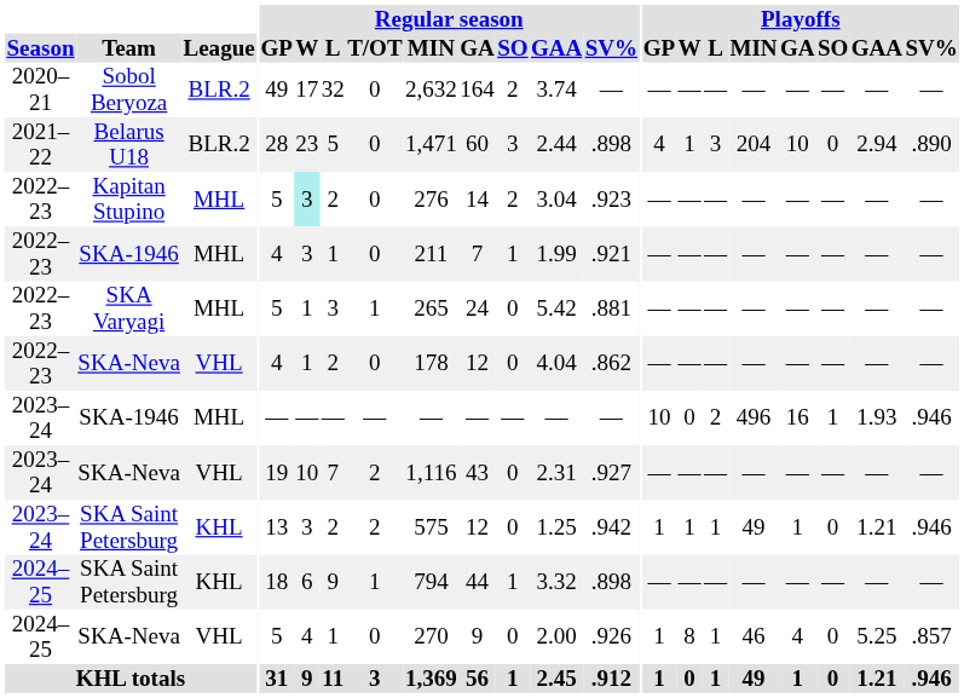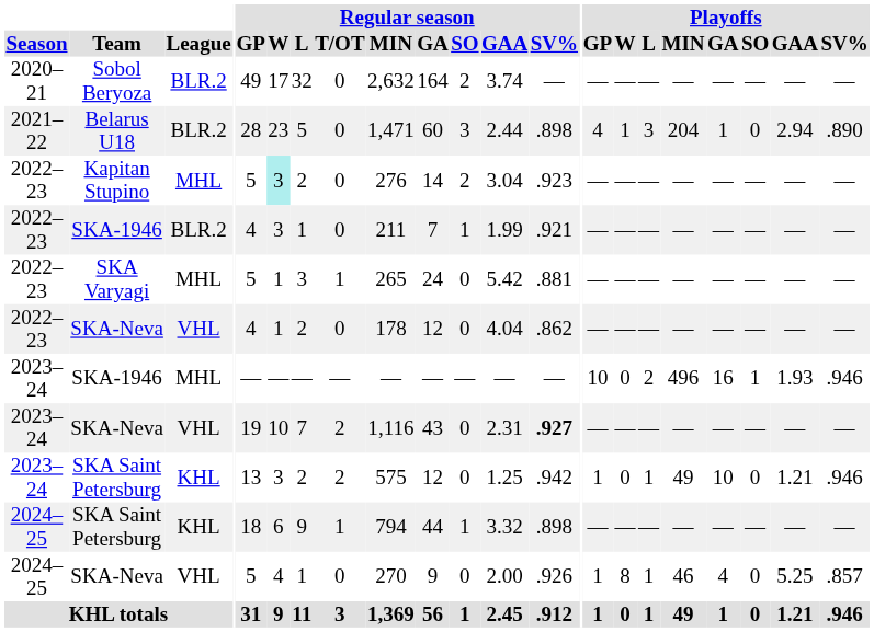Belarus U18 | Playoffs / GA: 10 -> 1
2022–23 / SKA-1946 | League: MHL -> BLR.2
2023–24 / SKA-Neva | Regular season / SV%: normal -> bold
2023–24 / SKA Saint Petersburg | Playoffs / W: 1 -> 0
2023–24 / SKA Saint Petersburg | Playoffs / GA: 1 -> 10
